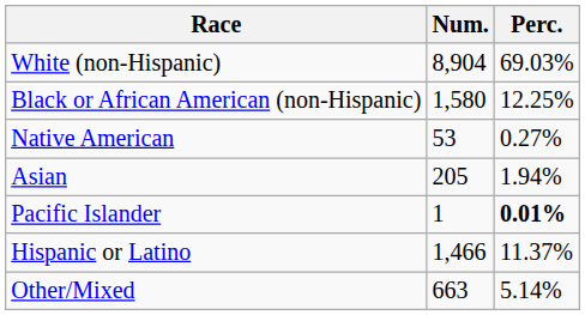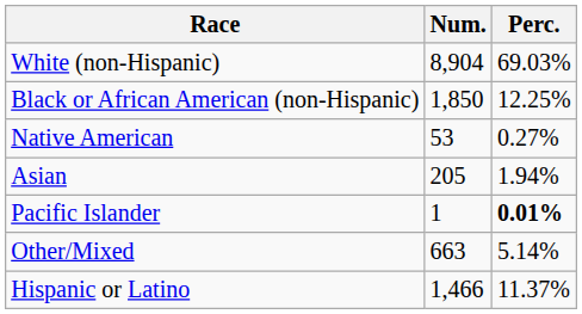Black or African American (non-Hispanic) | Num.: 1,580 -> 1,850
rows swapped: Other/Mixed <-> Hispanic or Latino
